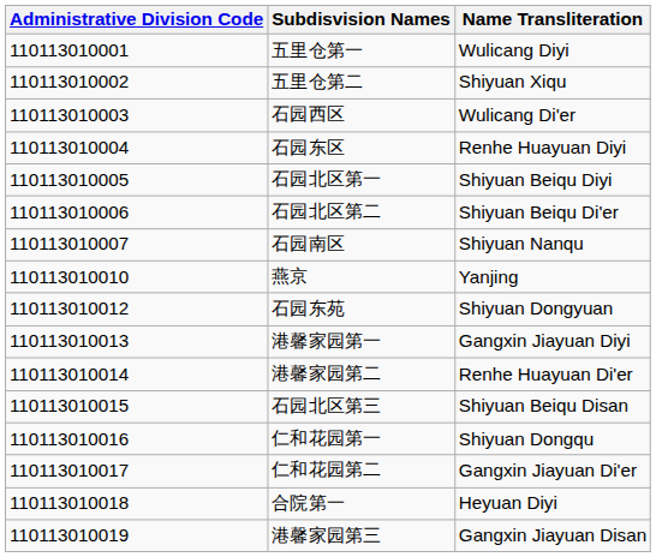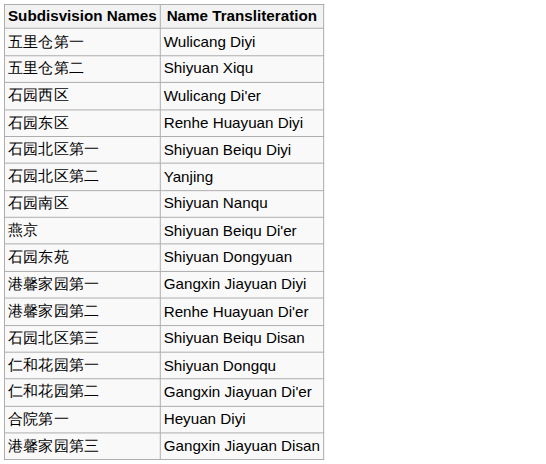- column: Administrative Division Code | 110113010001 | 110113010002 | 110113010003 | 110113010004 | 110113010005 | 110113010006 | 110113010007 | 110113010010 | 110113010012 | 110113010013 | 110113010014 | 110113010015 | 110113010016 | 110113010017 | 110113010018 | 110113010019
石园北区第二 | Name Transliteration: Shiyuan Beiqu Di'er -> Yanjing
燕京 | Name Transliteration: Yanjing -> Shiyuan Beiqu Di'er
